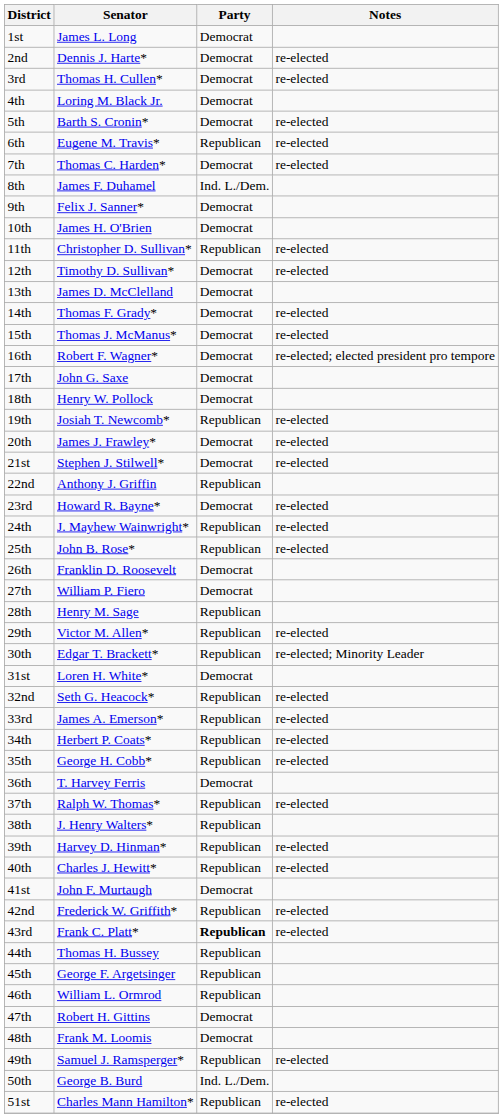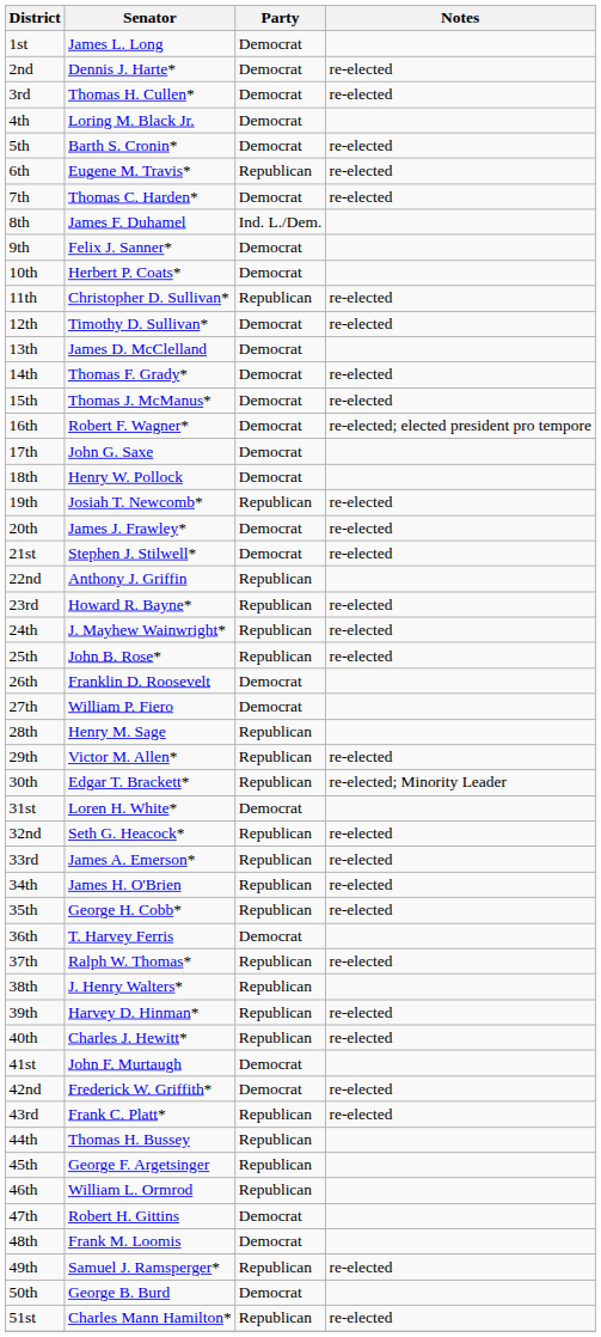10th | Senator: James H. O'Brien -> Herbert P. Coats*
23rd | Party: Democrat -> Republican
34th | Senator: Herbert P. Coats* -> James H. O'Brien
42nd | Party: Republican -> Democrat
43rd | Party: bold -> normal
50th | Party: Ind. L./Dem. -> Democrat
